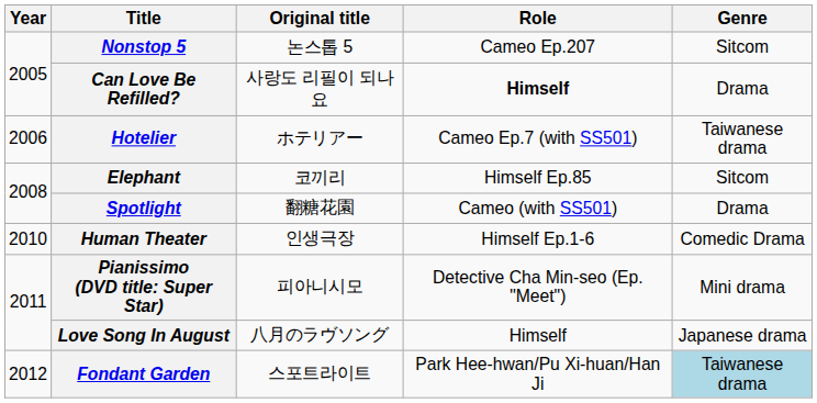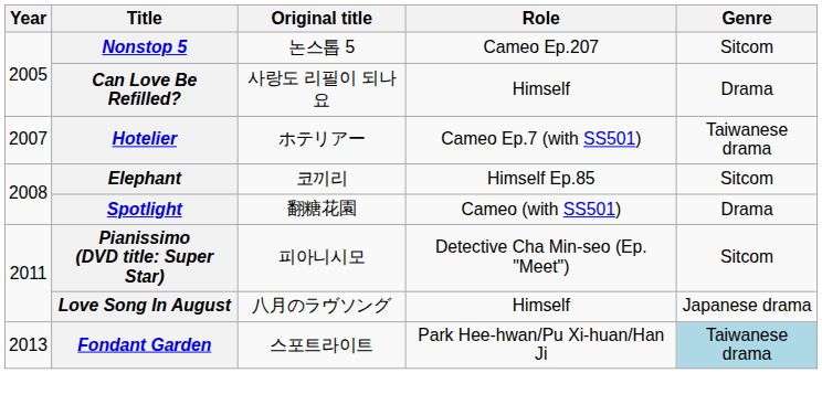Can Love Be Refilled? | Role: bold -> normal
Hotelier | Year: 2006 -> 2007
- row: 2010 | Human Theater | 인생극장 | Himself Ep.1-6 | Comedic Drama
Pianissimo (DVD title: Super Star) | Genre: Mini drama -> Sitcom
Fondant Garden | Year: 2012 -> 2013
